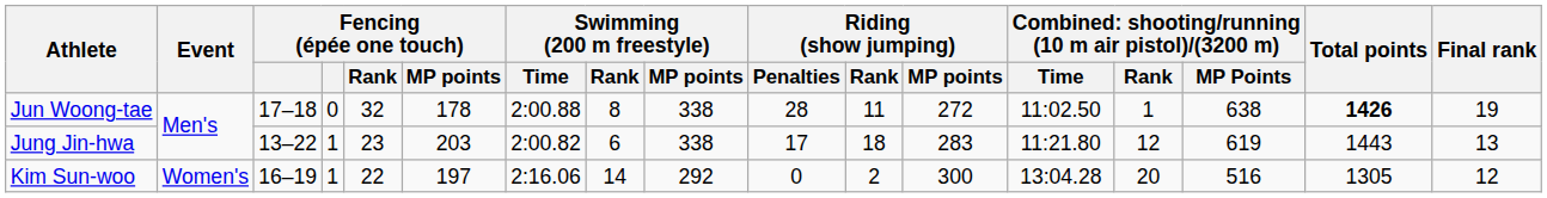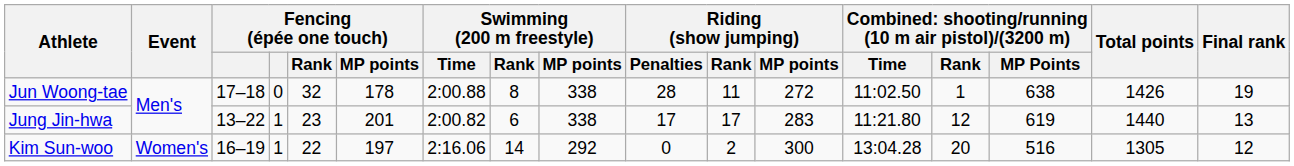Jun Woong-tae | Total points: bold -> normal
Jung Jin-hwa | Fencing (épée one touch) / MP points: 203 -> 201
Jung Jin-hwa | Riding (show jumping) / Rank: 18 -> 17
Jung Jin-hwa | Total points: 1443 -> 1440
